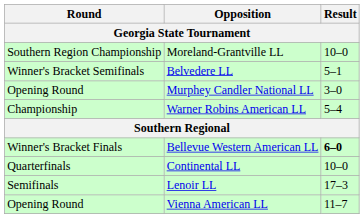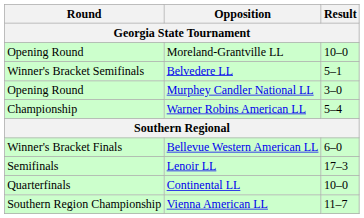Moreland-Grantville LL | Round: Southern Region Championship -> Opening Round
Bellevue Western American LL | Result: bold -> normal
rows swapped: Continental LL <-> Lenoir LL
Vienna American LL | Round: Opening Round -> Southern Region Championship
